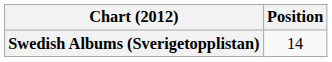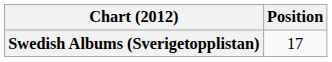Swedish Albums (Sverigetopplistan) | Position: 14 -> 17
